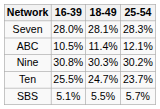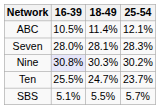rows swapped: ABC <-> Seven
Nine | 16-39: no background -> lavender background
